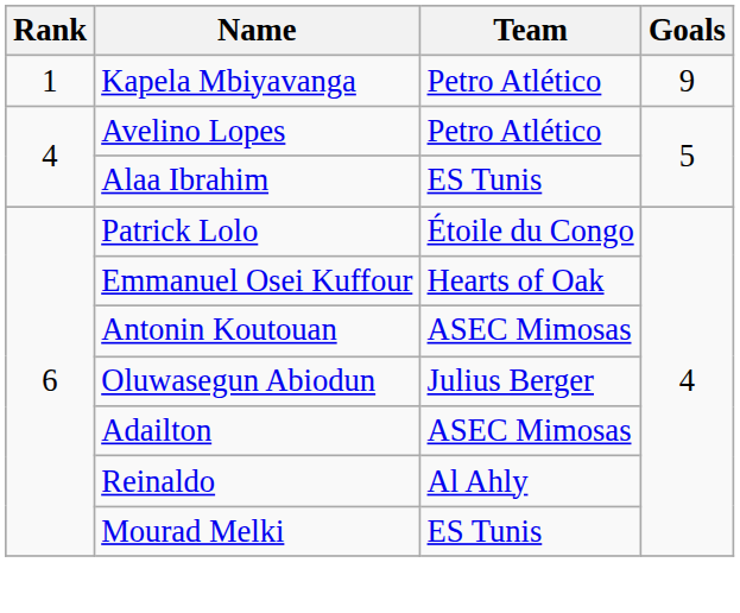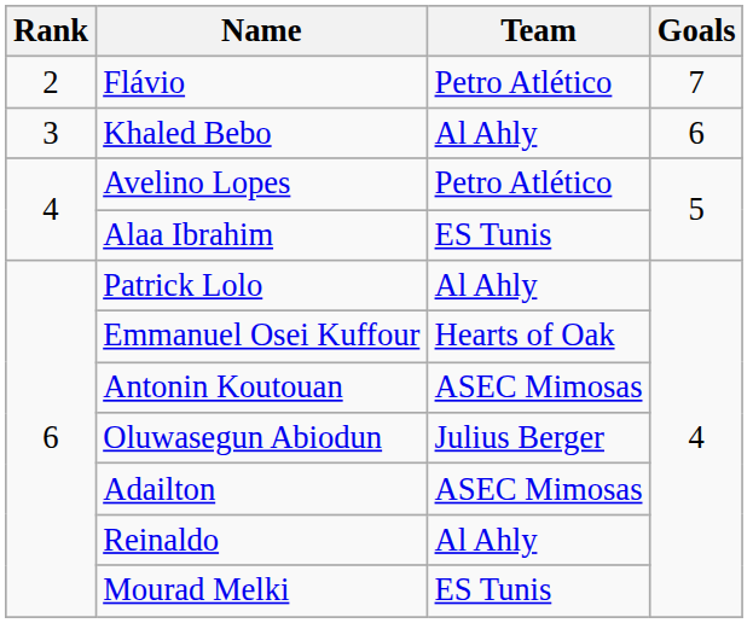- row: 1 | Kapela Mbiyavanga | Petro Atlético | 9
+ row: 2 | Flávio | Petro Atlético | 7
+ row: 3 | Khaled Bebo | Al Ahly | 6
Patrick Lolo | Team: Étoile du Congo -> Al Ahly
